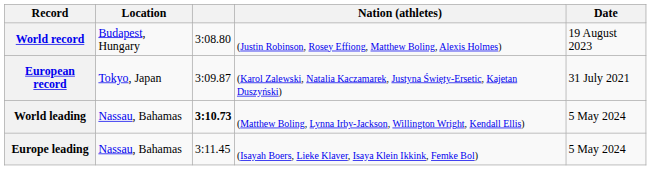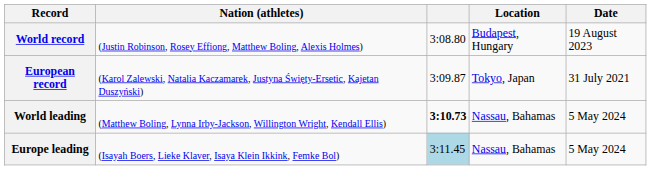columns swapped: Nation (athletes) <-> Location
Europe leading | column 3: no background -> lightblue background
